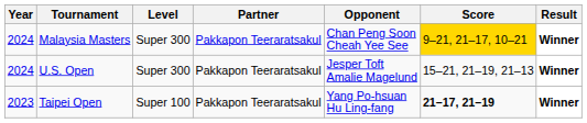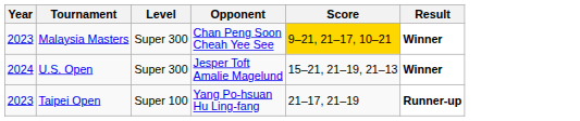- column: Partner | Pakkapon Teeraratsakul | Pakkapon Teeraratsakul | Pakkapon Teeraratsakul
Malaysia Masters | Year: 2024 -> 2023
Taipei Open | Score: bold -> normal
Taipei Open | Result: Winner -> Runner-up
